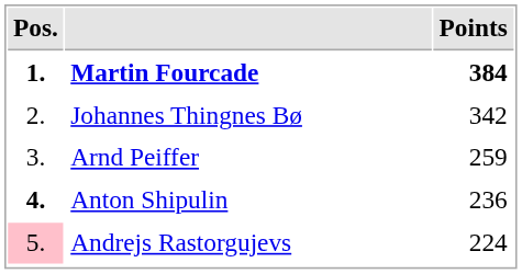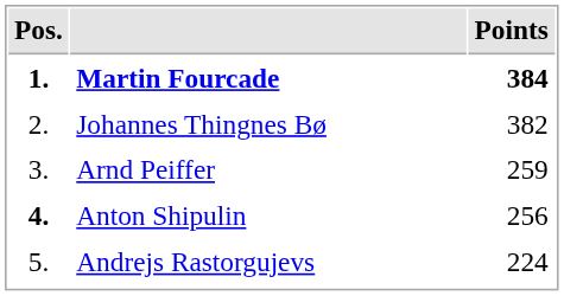Johannes Thingnes Bø | Points: 342 -> 382
Anton Shipulin | Points: 236 -> 256
Andrejs Rastorgujevs | Pos.: pink background -> no background
